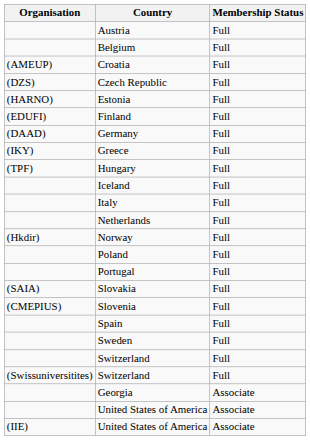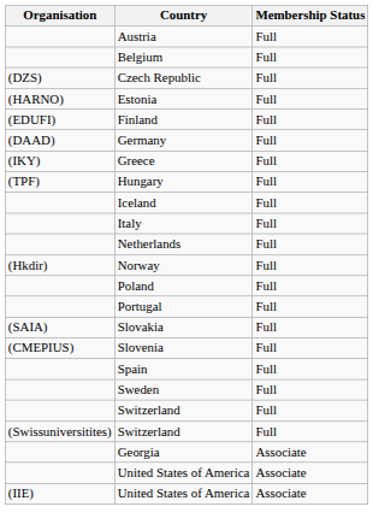- row: (AMEUP) | Croatia | Full
